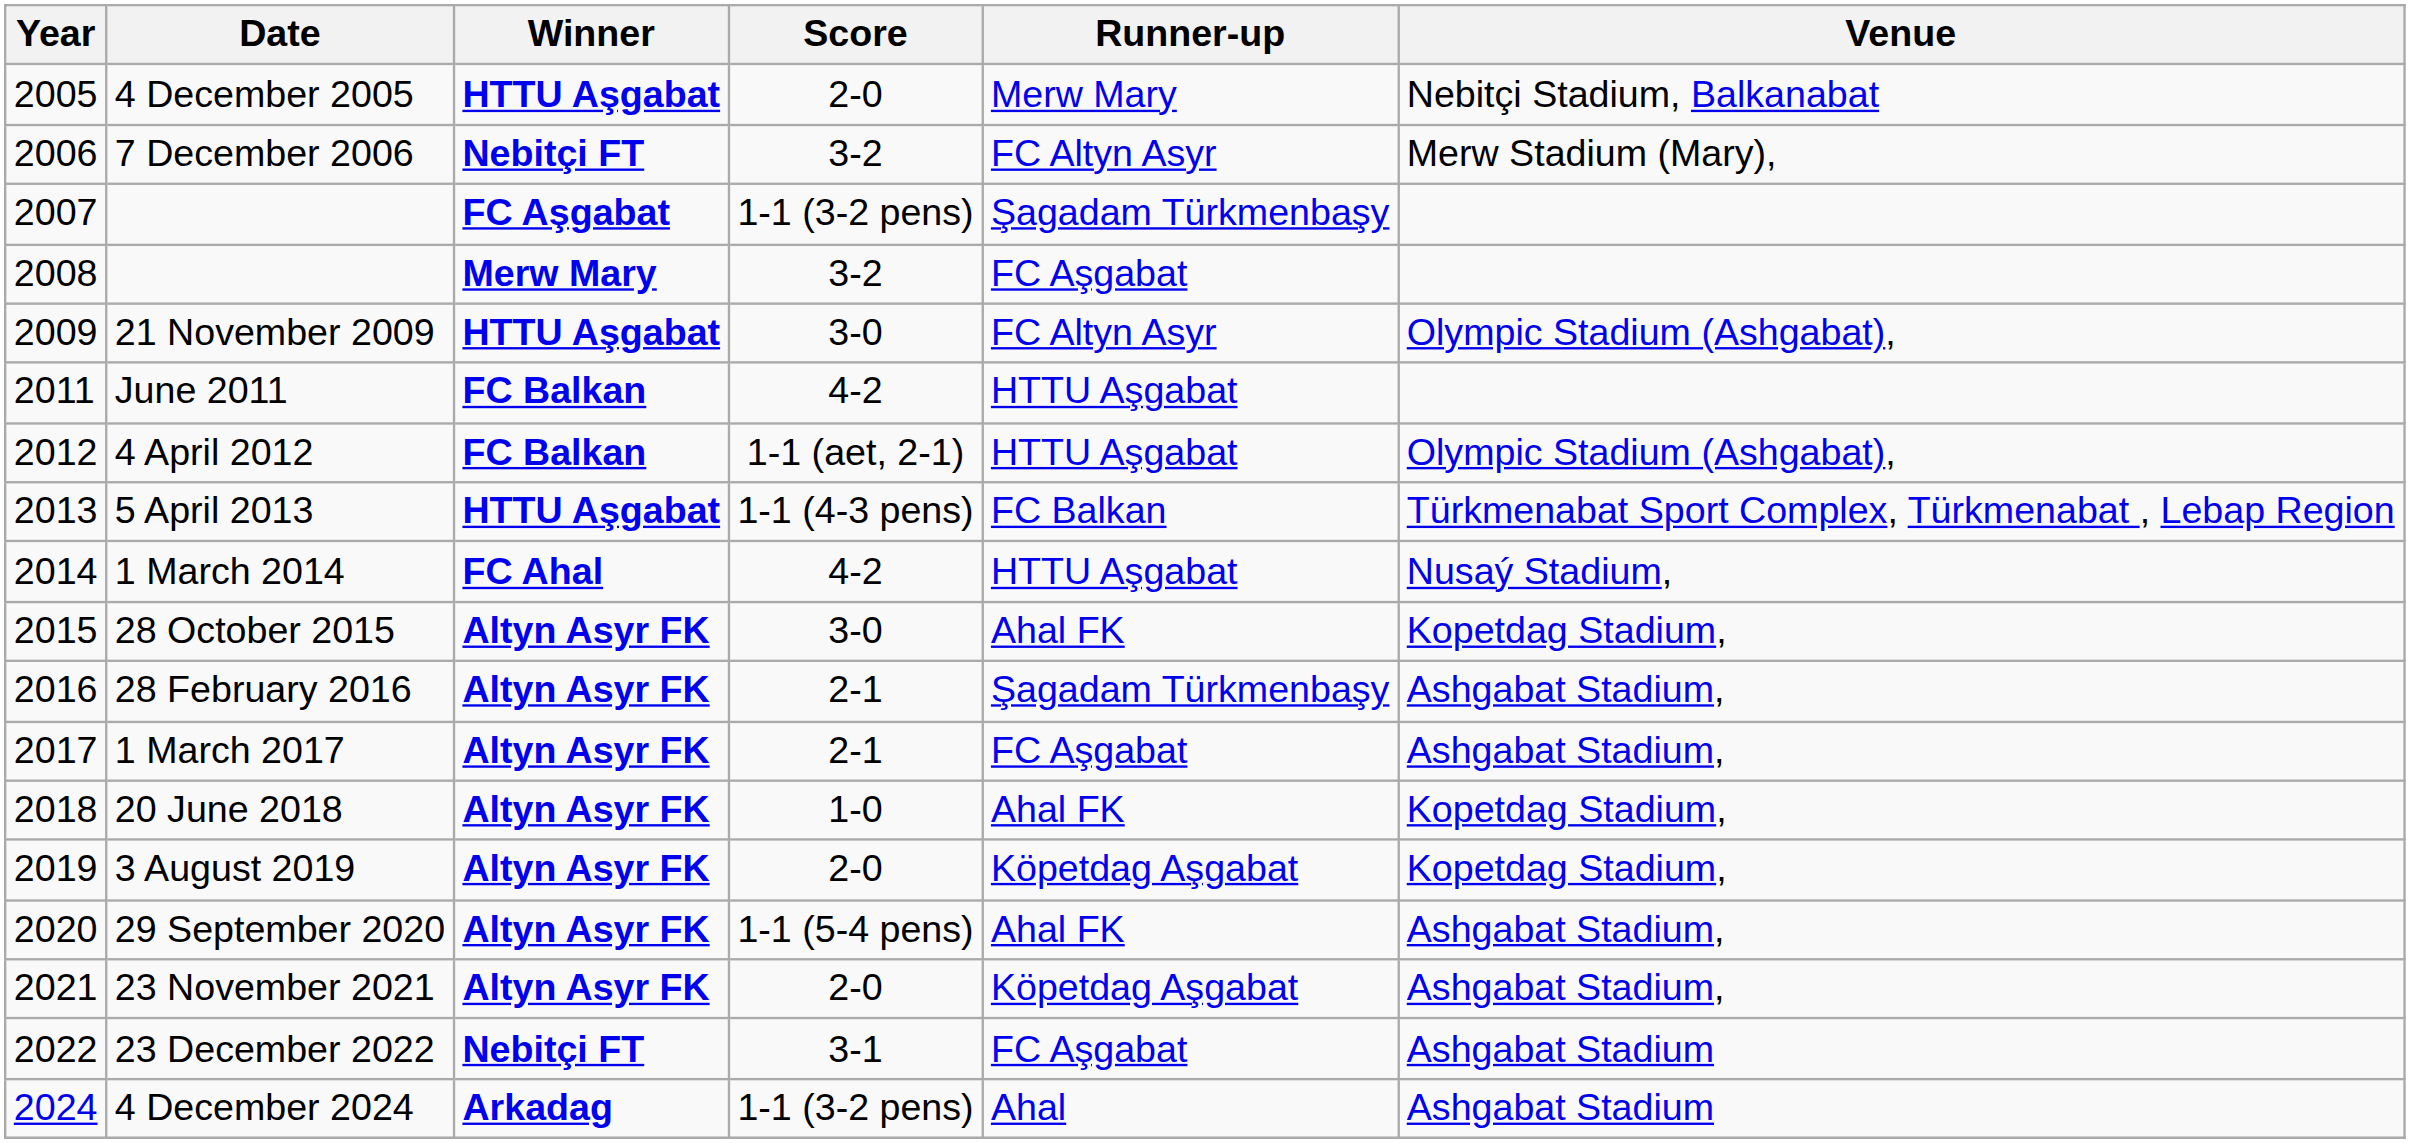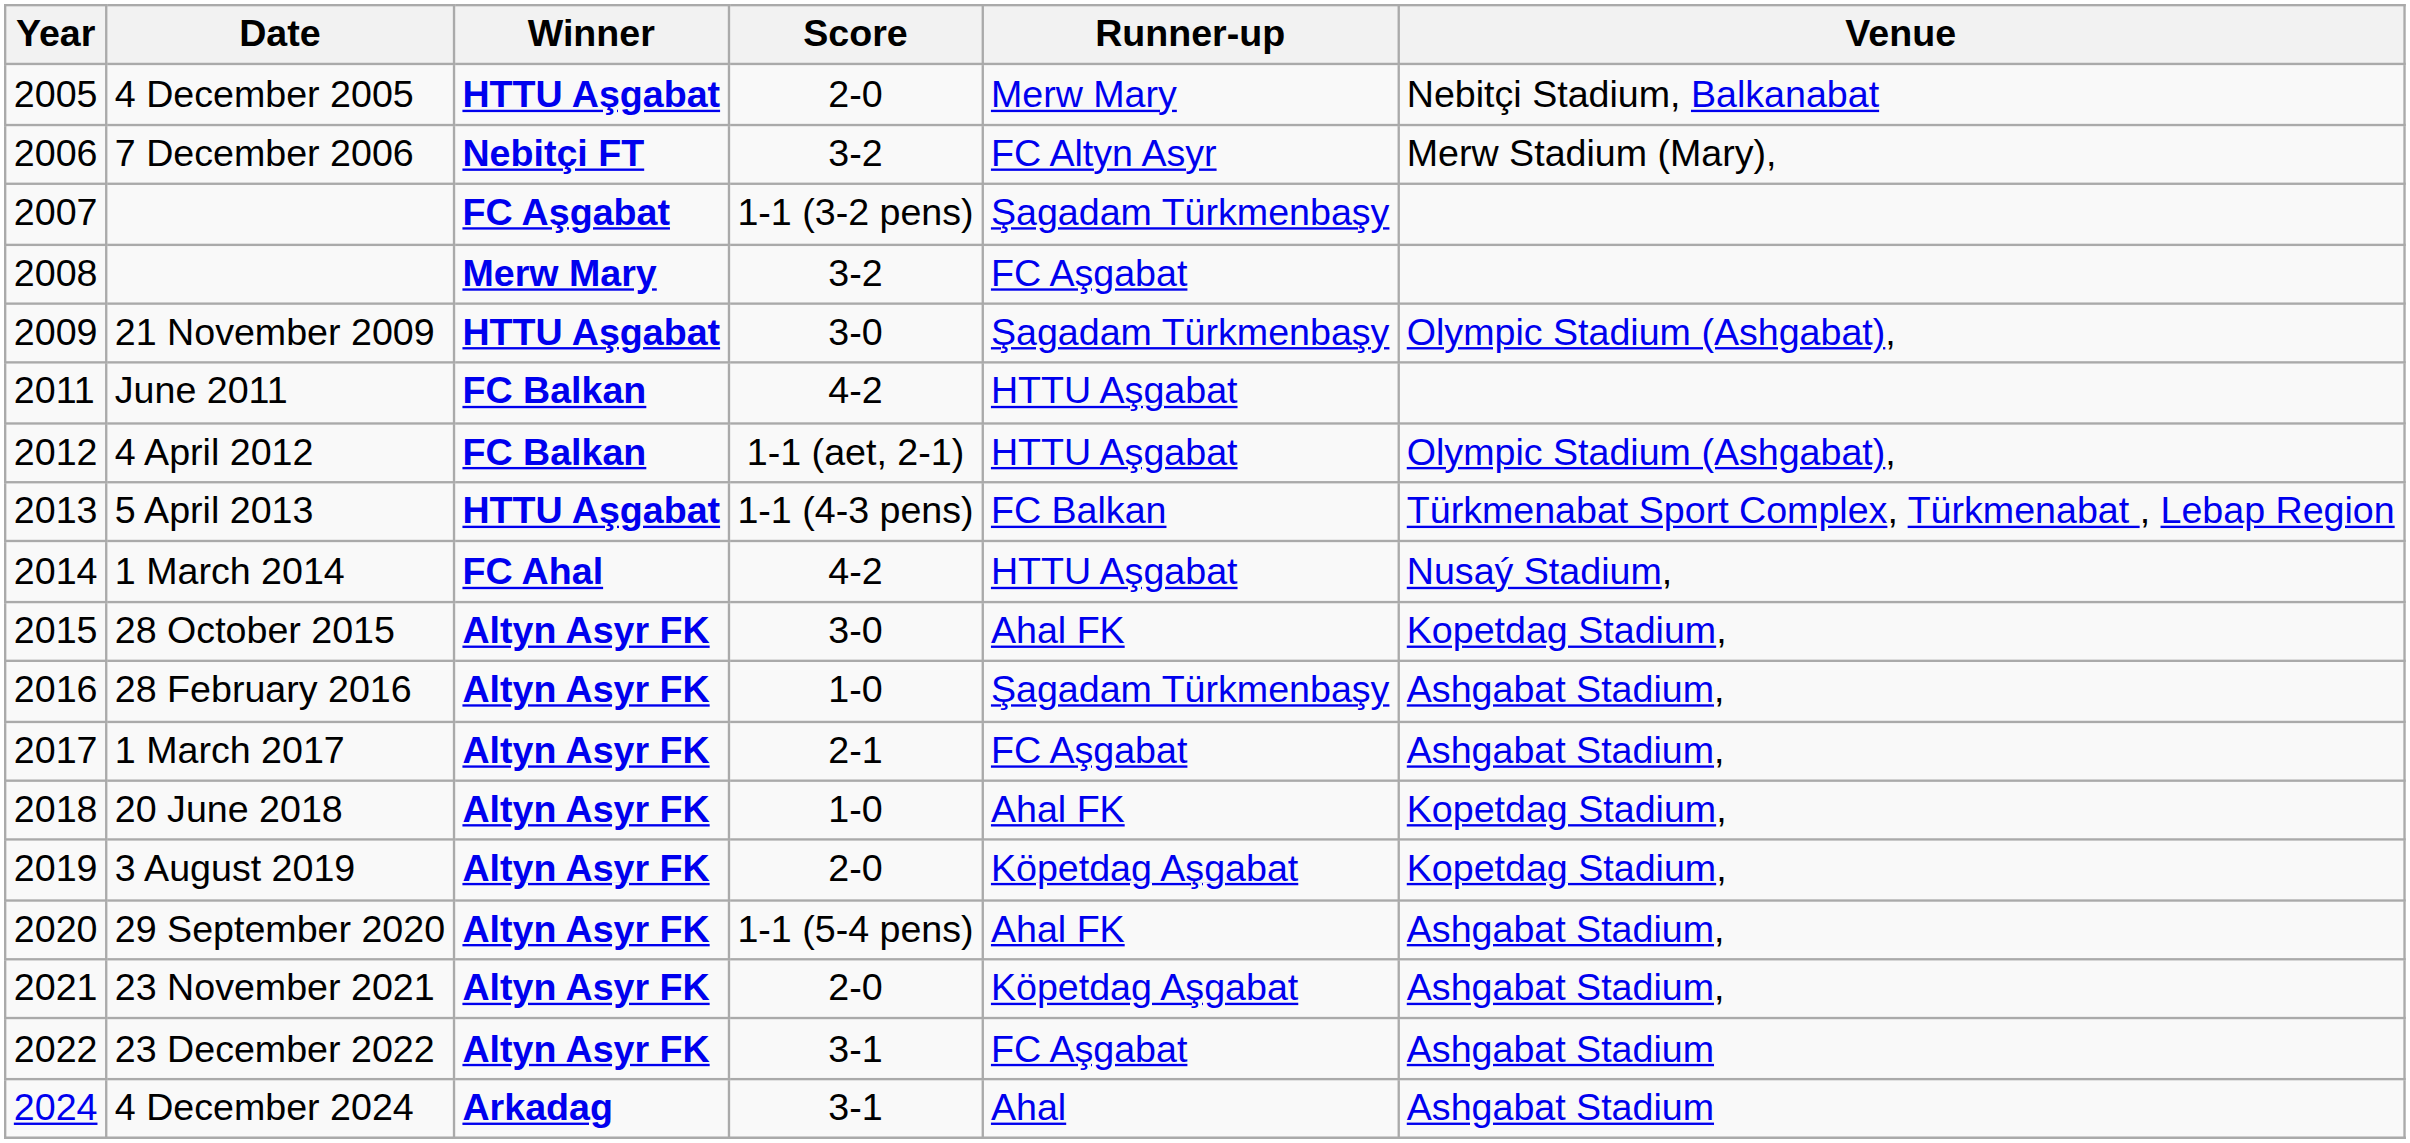21 November 2009 | Runner-up: FC Altyn Asyr -> Şagadam Türkmenbaşy
28 February 2016 | Score: 2-1 -> 1-0
23 December 2022 | Winner: Nebitçi FT -> Altyn Asyr FK
4 December 2024 | Score: 1-1 (3-2 pens) -> 3-1
